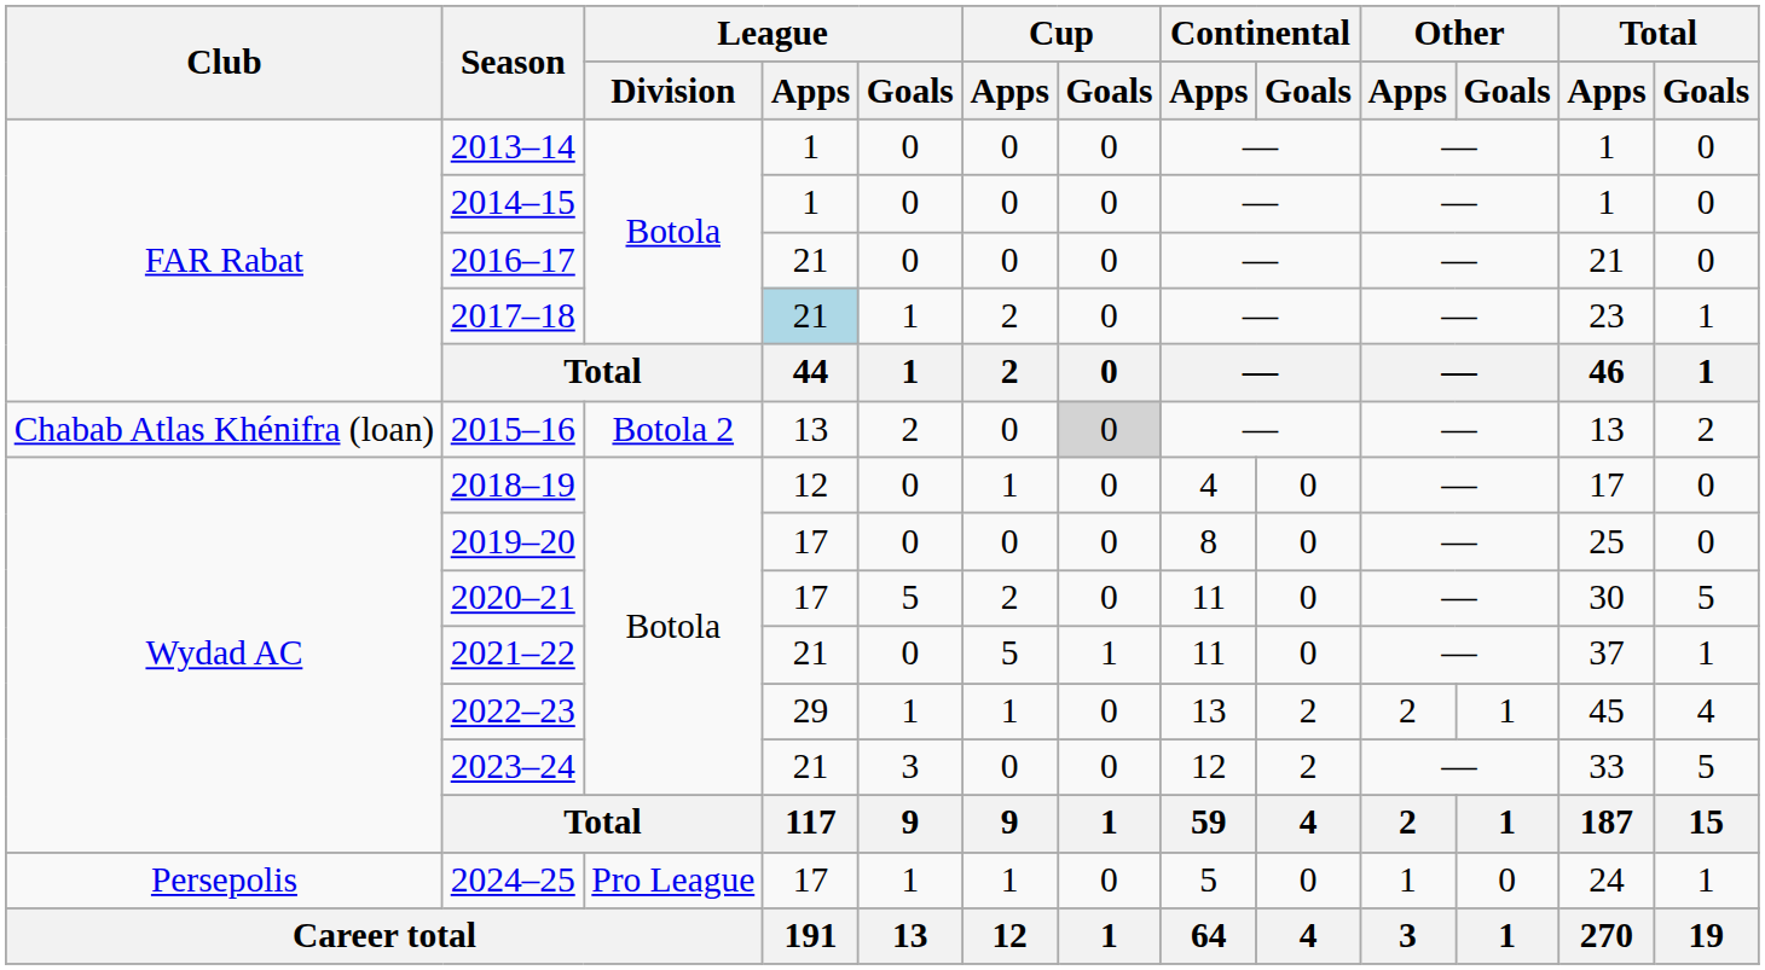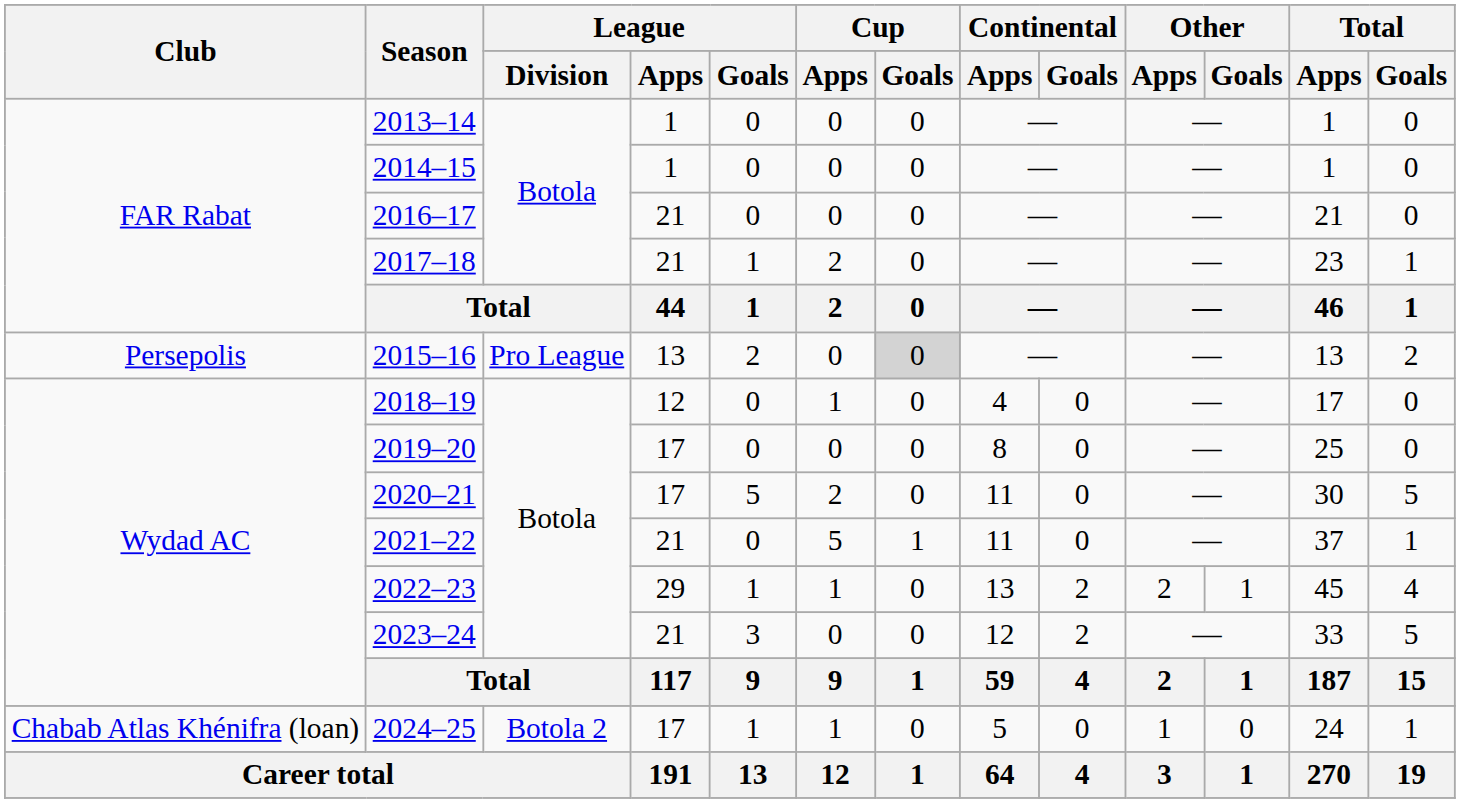2017–18 | League / Apps: lightblue background -> no background
2015–16 | Club: Chabab Atlas Khénifra (loan) -> Persepolis
2015–16 | League / Division: Botola 2 -> Pro League
2024–25 | Club: Persepolis -> Chabab Atlas Khénifra (loan)
2024–25 | League / Division: Pro League -> Botola 2
